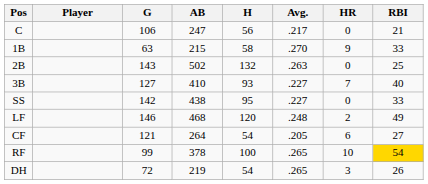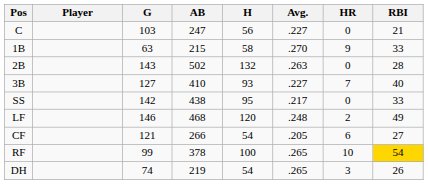C | G: 106 -> 103
C | Avg.: .217 -> .227
2B | RBI: 25 -> 28
SS | Avg.: .227 -> .217
CF | AB: 264 -> 266
DH | G: 72 -> 74
